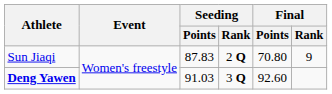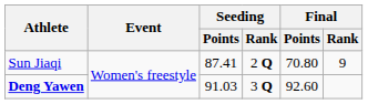Sun Jiaqi | Seeding / Points: 87.83 -> 87.41
